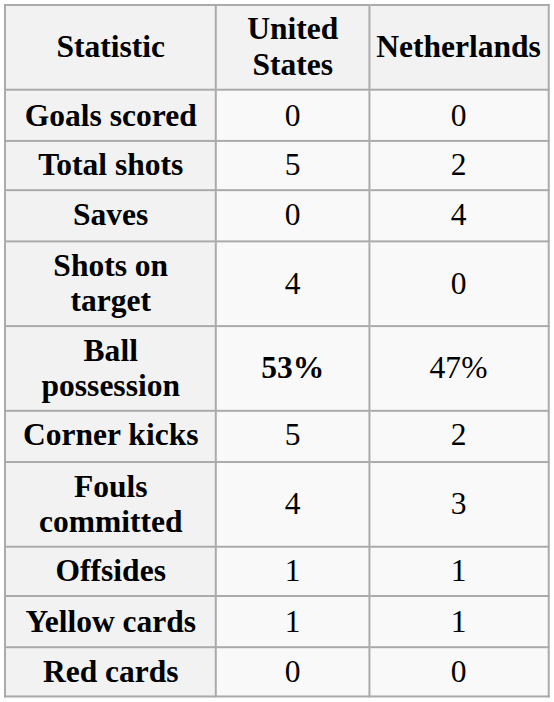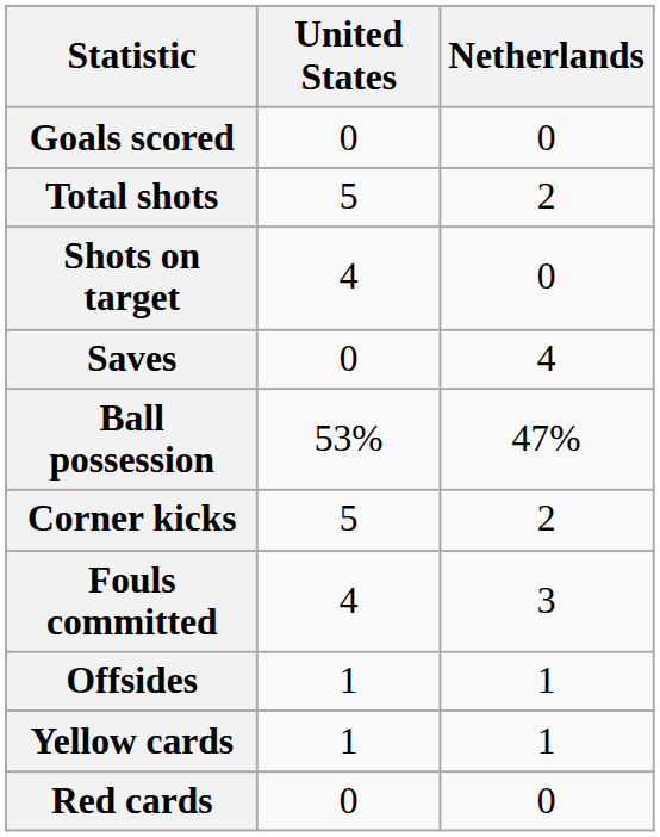rows swapped: Shots on target <-> Saves
Ball possession | United States: bold -> normal
